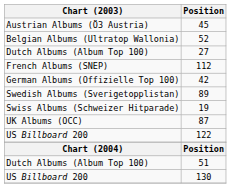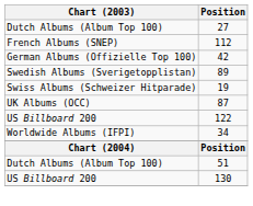- row: Austrian Albums (Ö3 Austria) | 45
- row: Belgian Albums (Ultratop Wallonia) | 52
+ row: Worldwide Albums (IFPI) | 34
